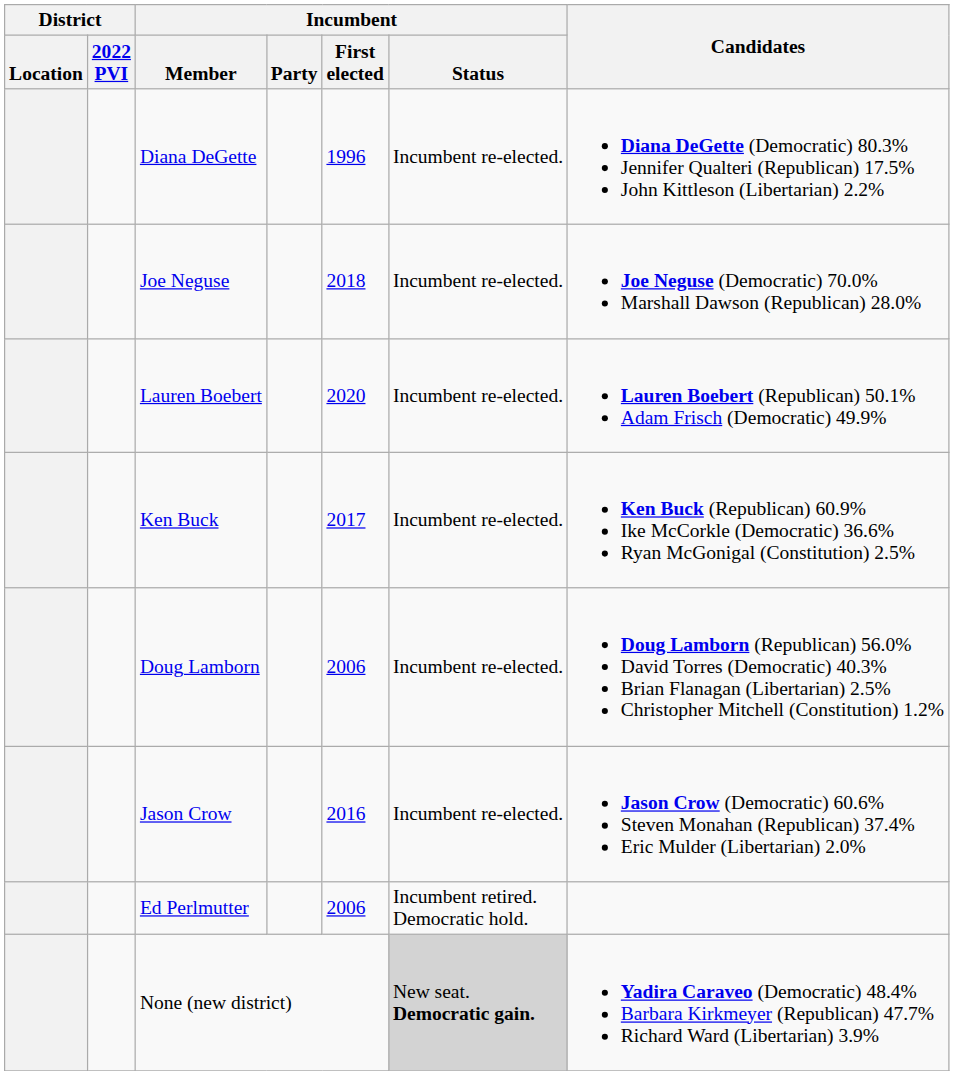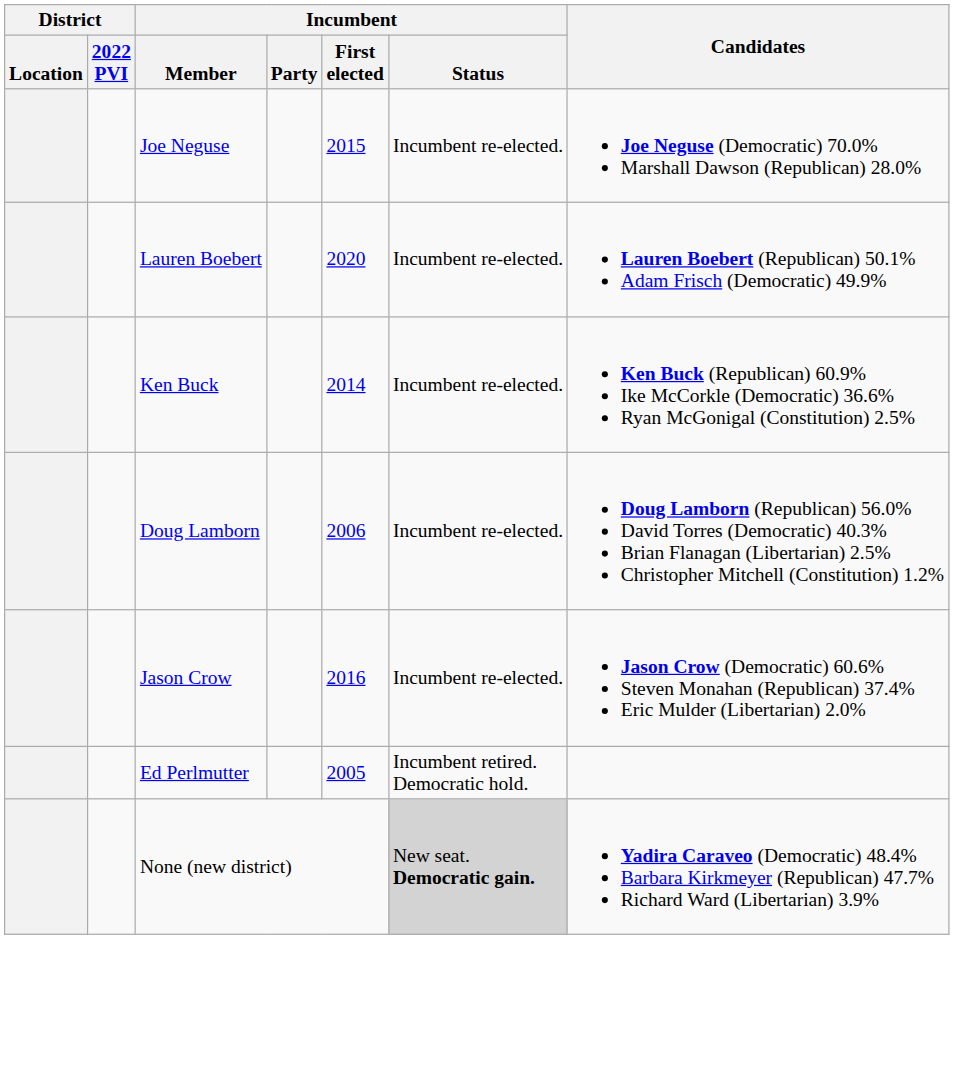- row: Diana DeGette | 1996 | Incumbent re-elected. | Diana DeGette (Democratic) 80.3% Jennifer Qualteri (Republican) 17.5% John Kittleson (Libertarian) 2.2%
Joe Neguse | Incumbent / First elected: 2018 -> 2015
Ken Buck | Incumbent / First elected: 2017 -> 2014
Ed Perlmutter | Incumbent / First elected: 2006 -> 2005
